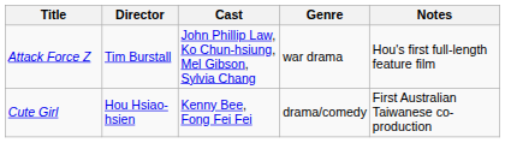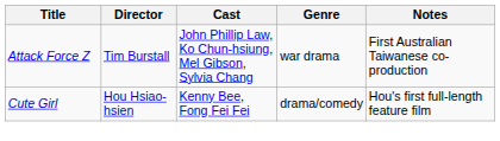Attack Force Z | Notes: Hou's first full-length feature film -> First Australian Taiwanese co-production
Cute Girl | Notes: First Australian Taiwanese co-production -> Hou's first full-length feature film
